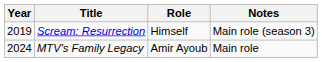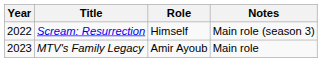Scream: Resurrection | Year: 2019 -> 2022
MTV's Family Legacy | Year: 2024 -> 2023
